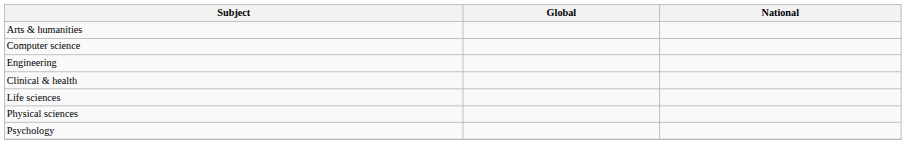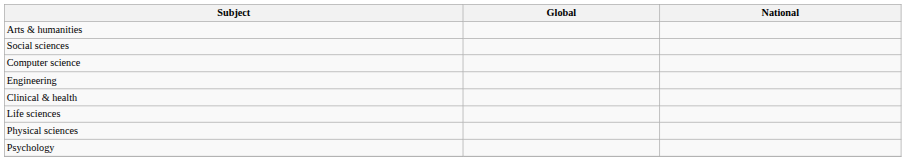+ row: Social sciences
